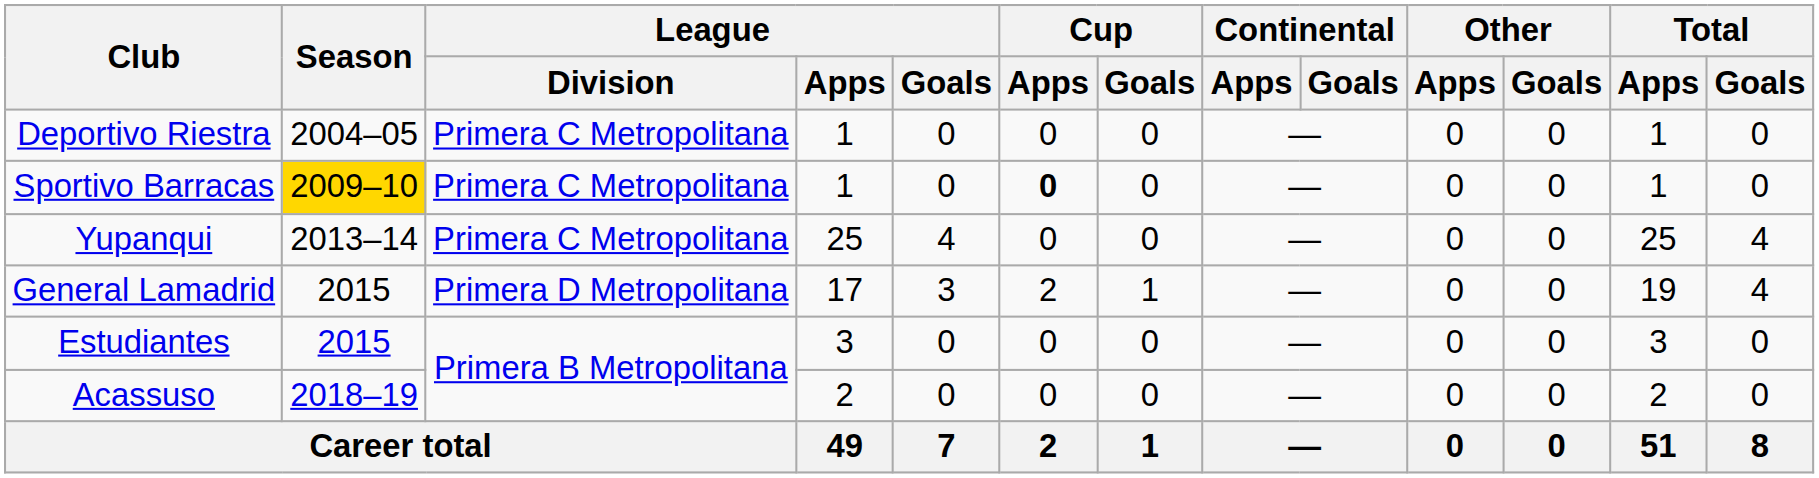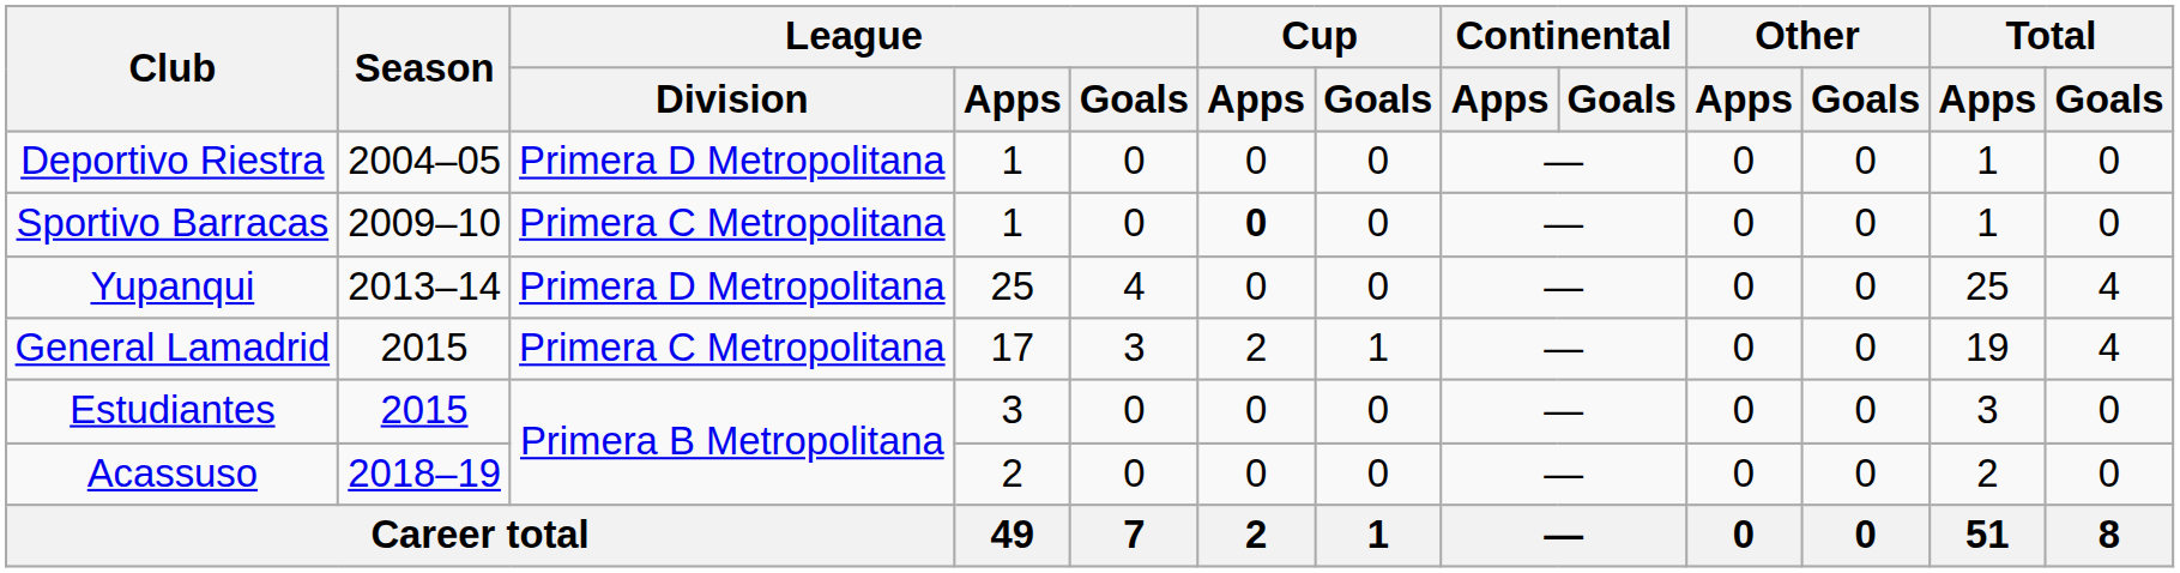Deportivo Riestra | League / Division: Primera C Metropolitana -> Primera D Metropolitana
Sportivo Barracas | Season: gold background -> no background
Yupanqui | League / Division: Primera C Metropolitana -> Primera D Metropolitana
General Lamadrid | League / Division: Primera D Metropolitana -> Primera C Metropolitana
